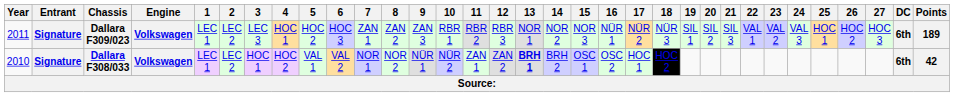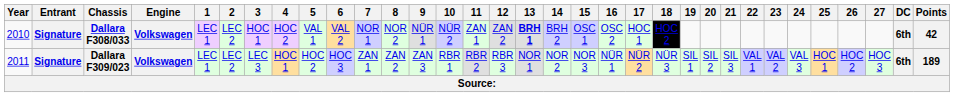rows swapped: Dallara F308/033 <-> Dallara F309/023
